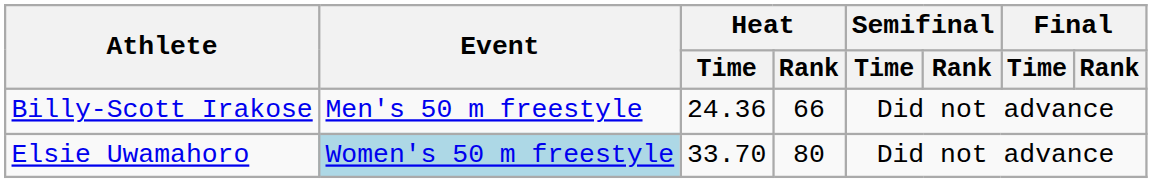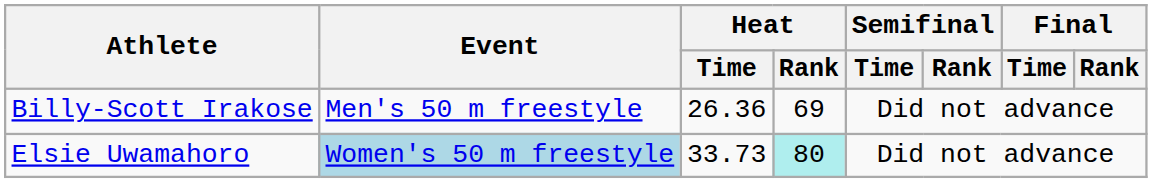Billy-Scott Irakose | Heat / Time: 24.36 -> 26.36
Billy-Scott Irakose | Heat / Rank: 66 -> 69
Elsie Uwamahoro | Heat / Time: 33.70 -> 33.73
Elsie Uwamahoro | Heat / Rank: no background -> paleturquoise background
